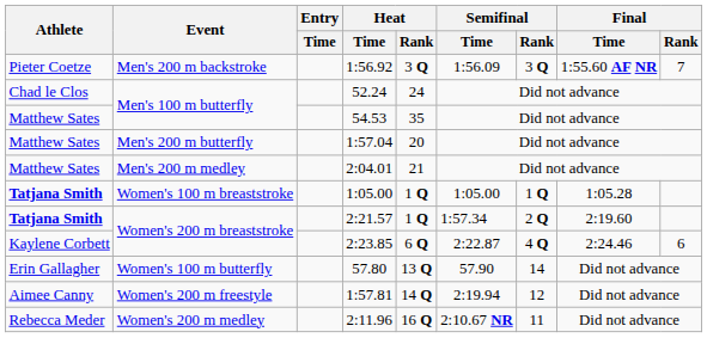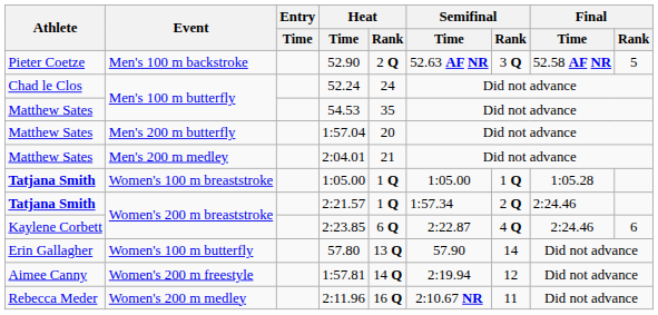+ row: Pieter Coetze | Men's 100 m backstroke | 52.90 | 2 Q | 52.63 AF NR | 3 Q | 52.58 AF NR | 5
- row: Pieter Coetze | Men's 200 m backstroke | 1:56.92 | 3 Q | 1:56.09 | 3 Q | 1:55.60 AF NR | 7
2:21.57 | Final / Time: 2:19.60 -> 2:24.46
